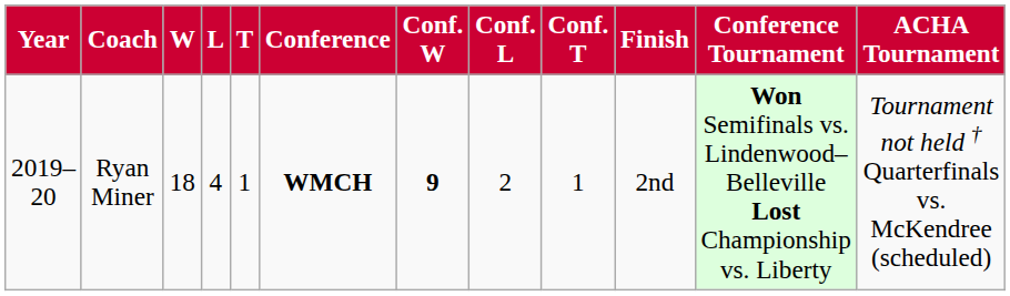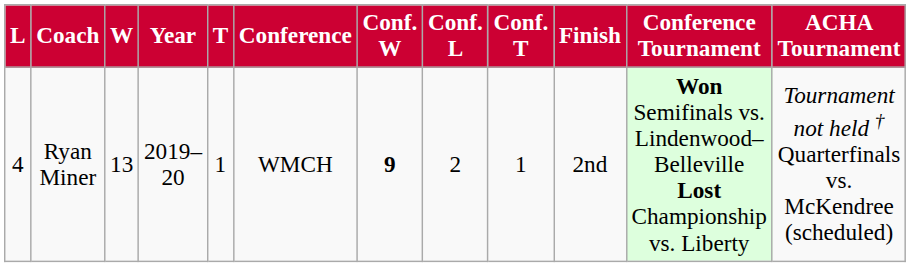columns swapped: Year <-> L
Ryan Miner | W: 18 -> 13
Ryan Miner | Conference: bold -> normal
